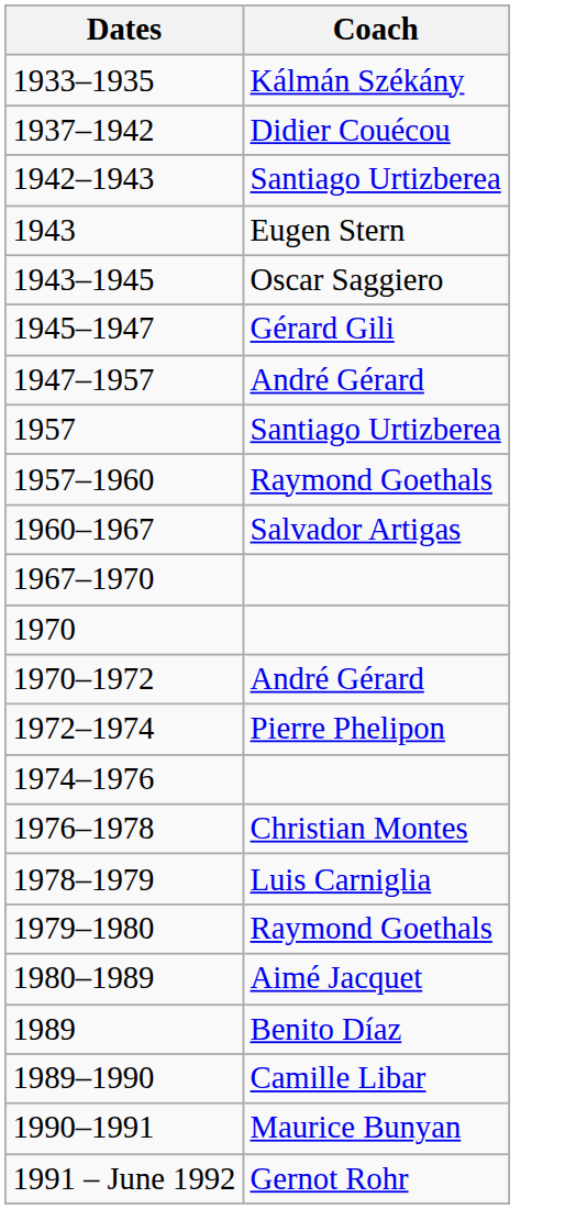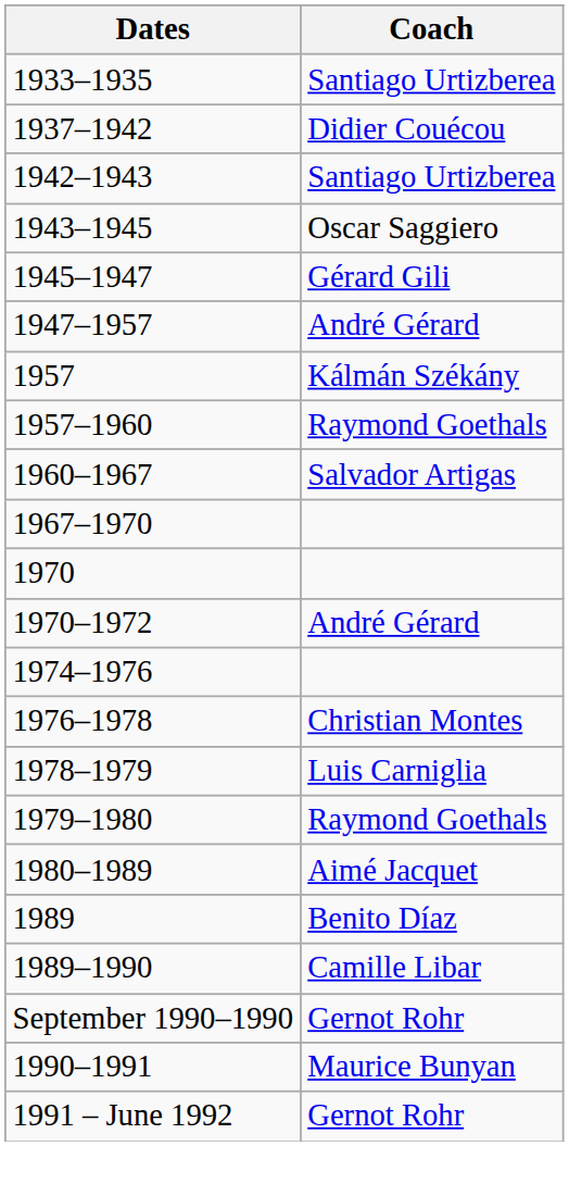1933–1935 | Coach: Kálmán Székány -> Santiago Urtizberea
- row: 1943 | Eugen Stern
1957 | Coach: Santiago Urtizberea -> Kálmán Székány
- row: 1972–1974 | Pierre Phelipon
+ row: September 1990–1990 | Gernot Rohr
